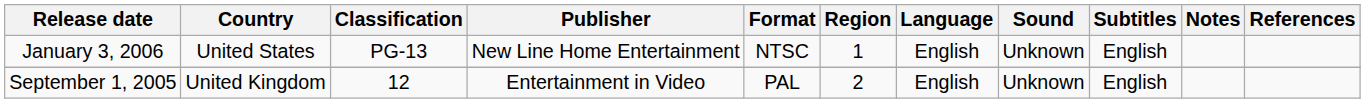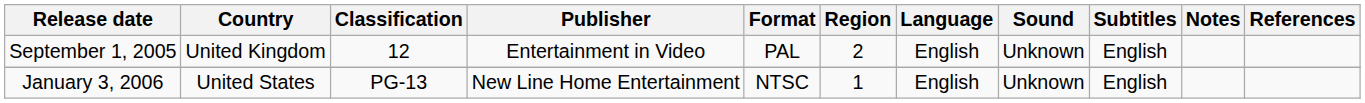rows swapped: September 1, 2005 <-> January 3, 2006
